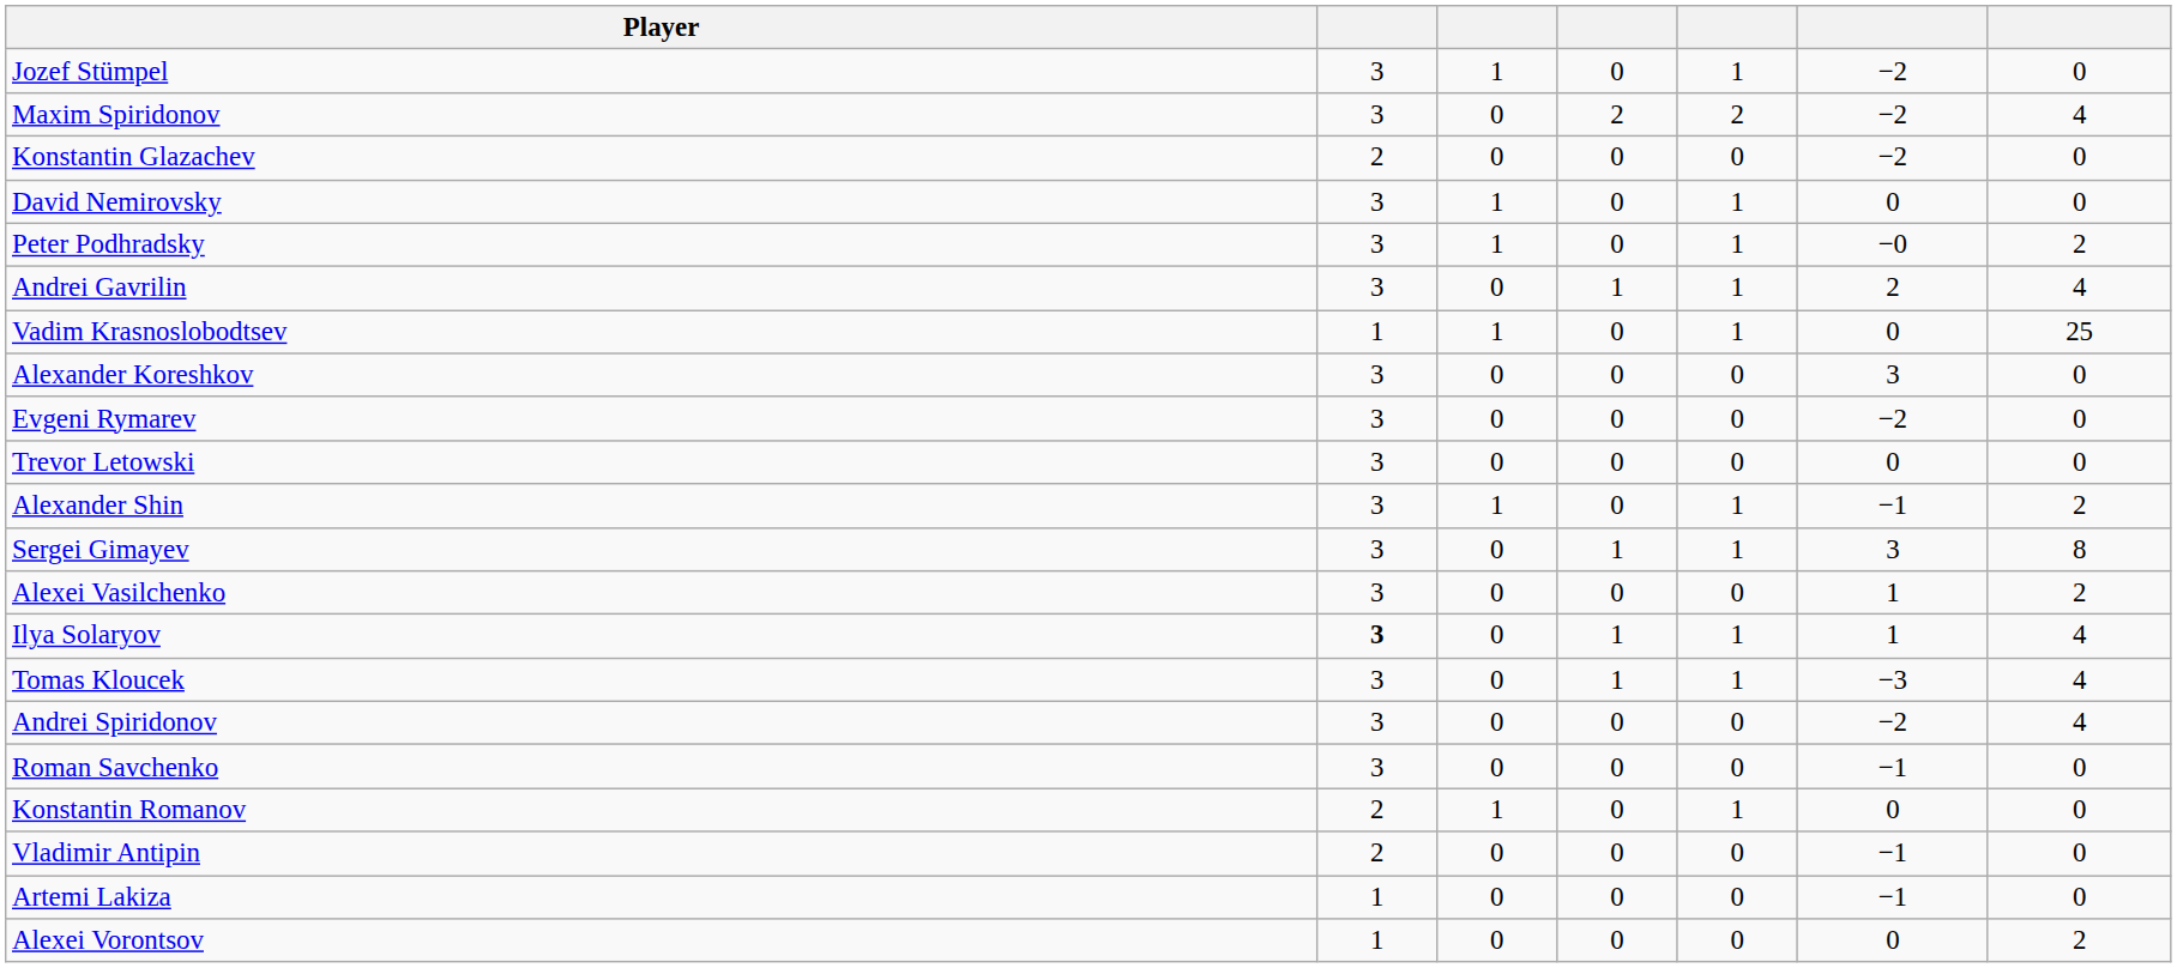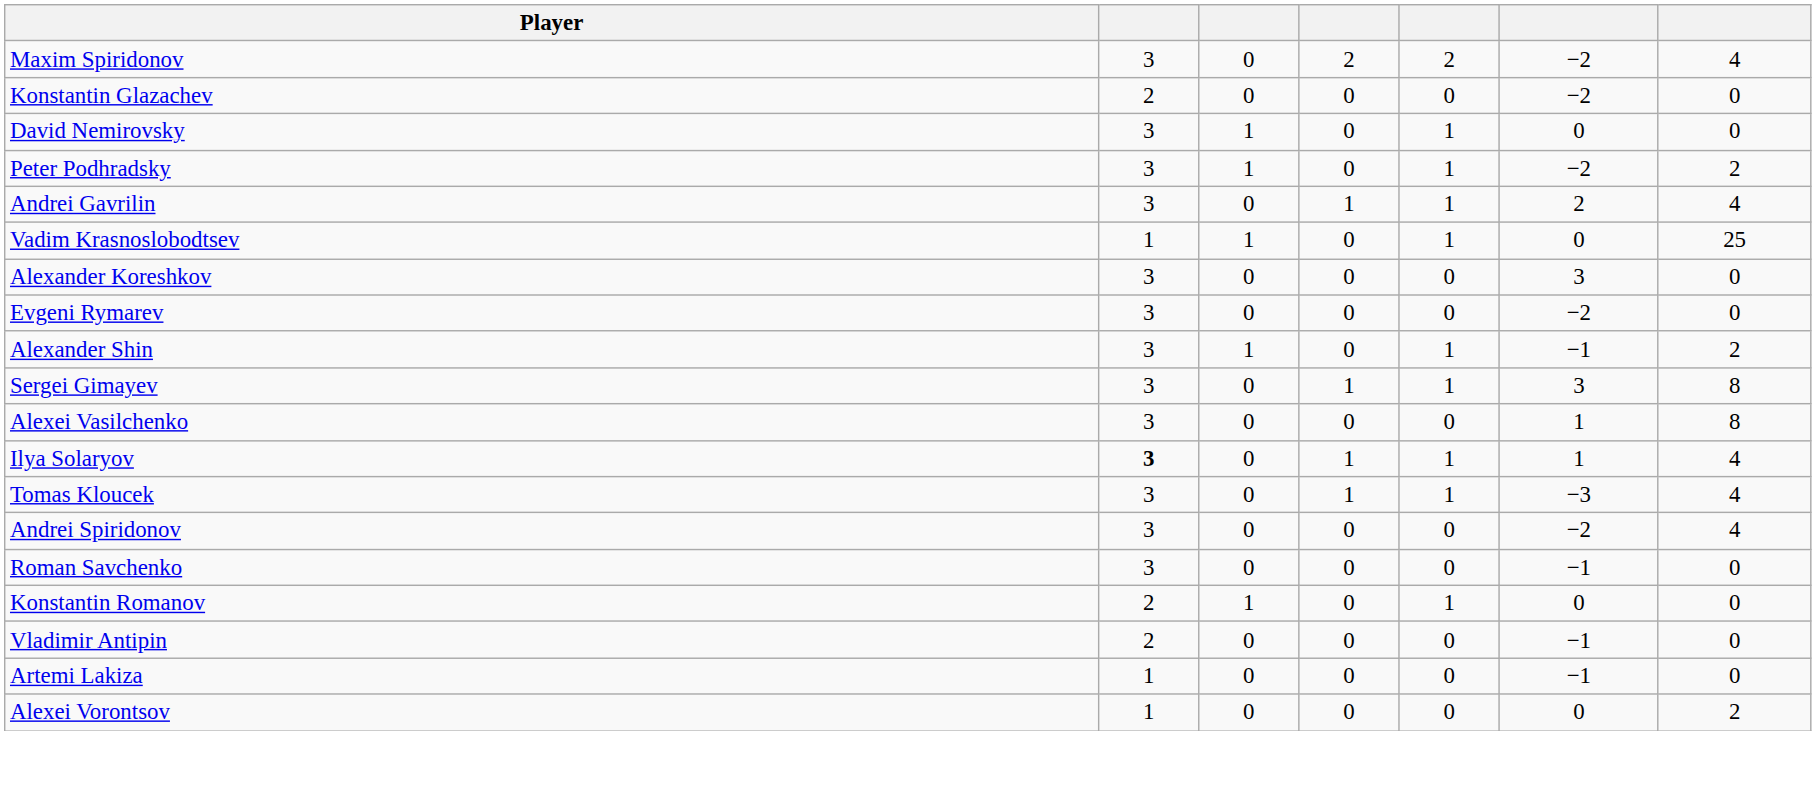- row: Jozef Stümpel | 3 | 1 | 0 | 1 | −2 | 0
Peter Podhradsky | column 6: −0 -> −2
- row: Trevor Letowski | 3 | 0 | 0 | 0 | 0 | 0
Alexei Vasilchenko | column 7: 2 -> 8
